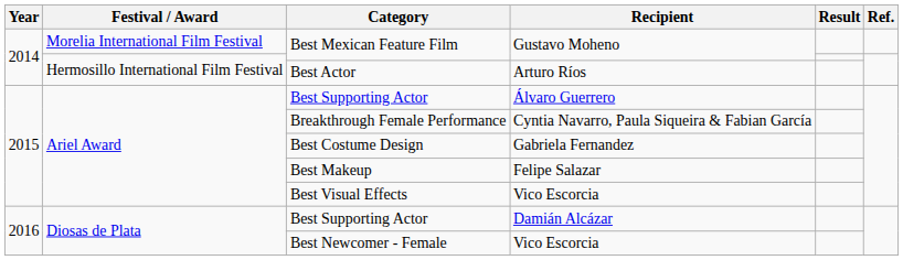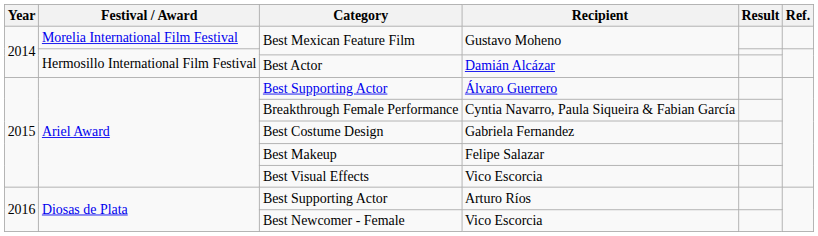Best Actor | Recipient: Arturo Ríos -> Damián Alcázar
Diosas de Plata / Best Supporting Actor | Recipient: Damián Alcázar -> Arturo Ríos
